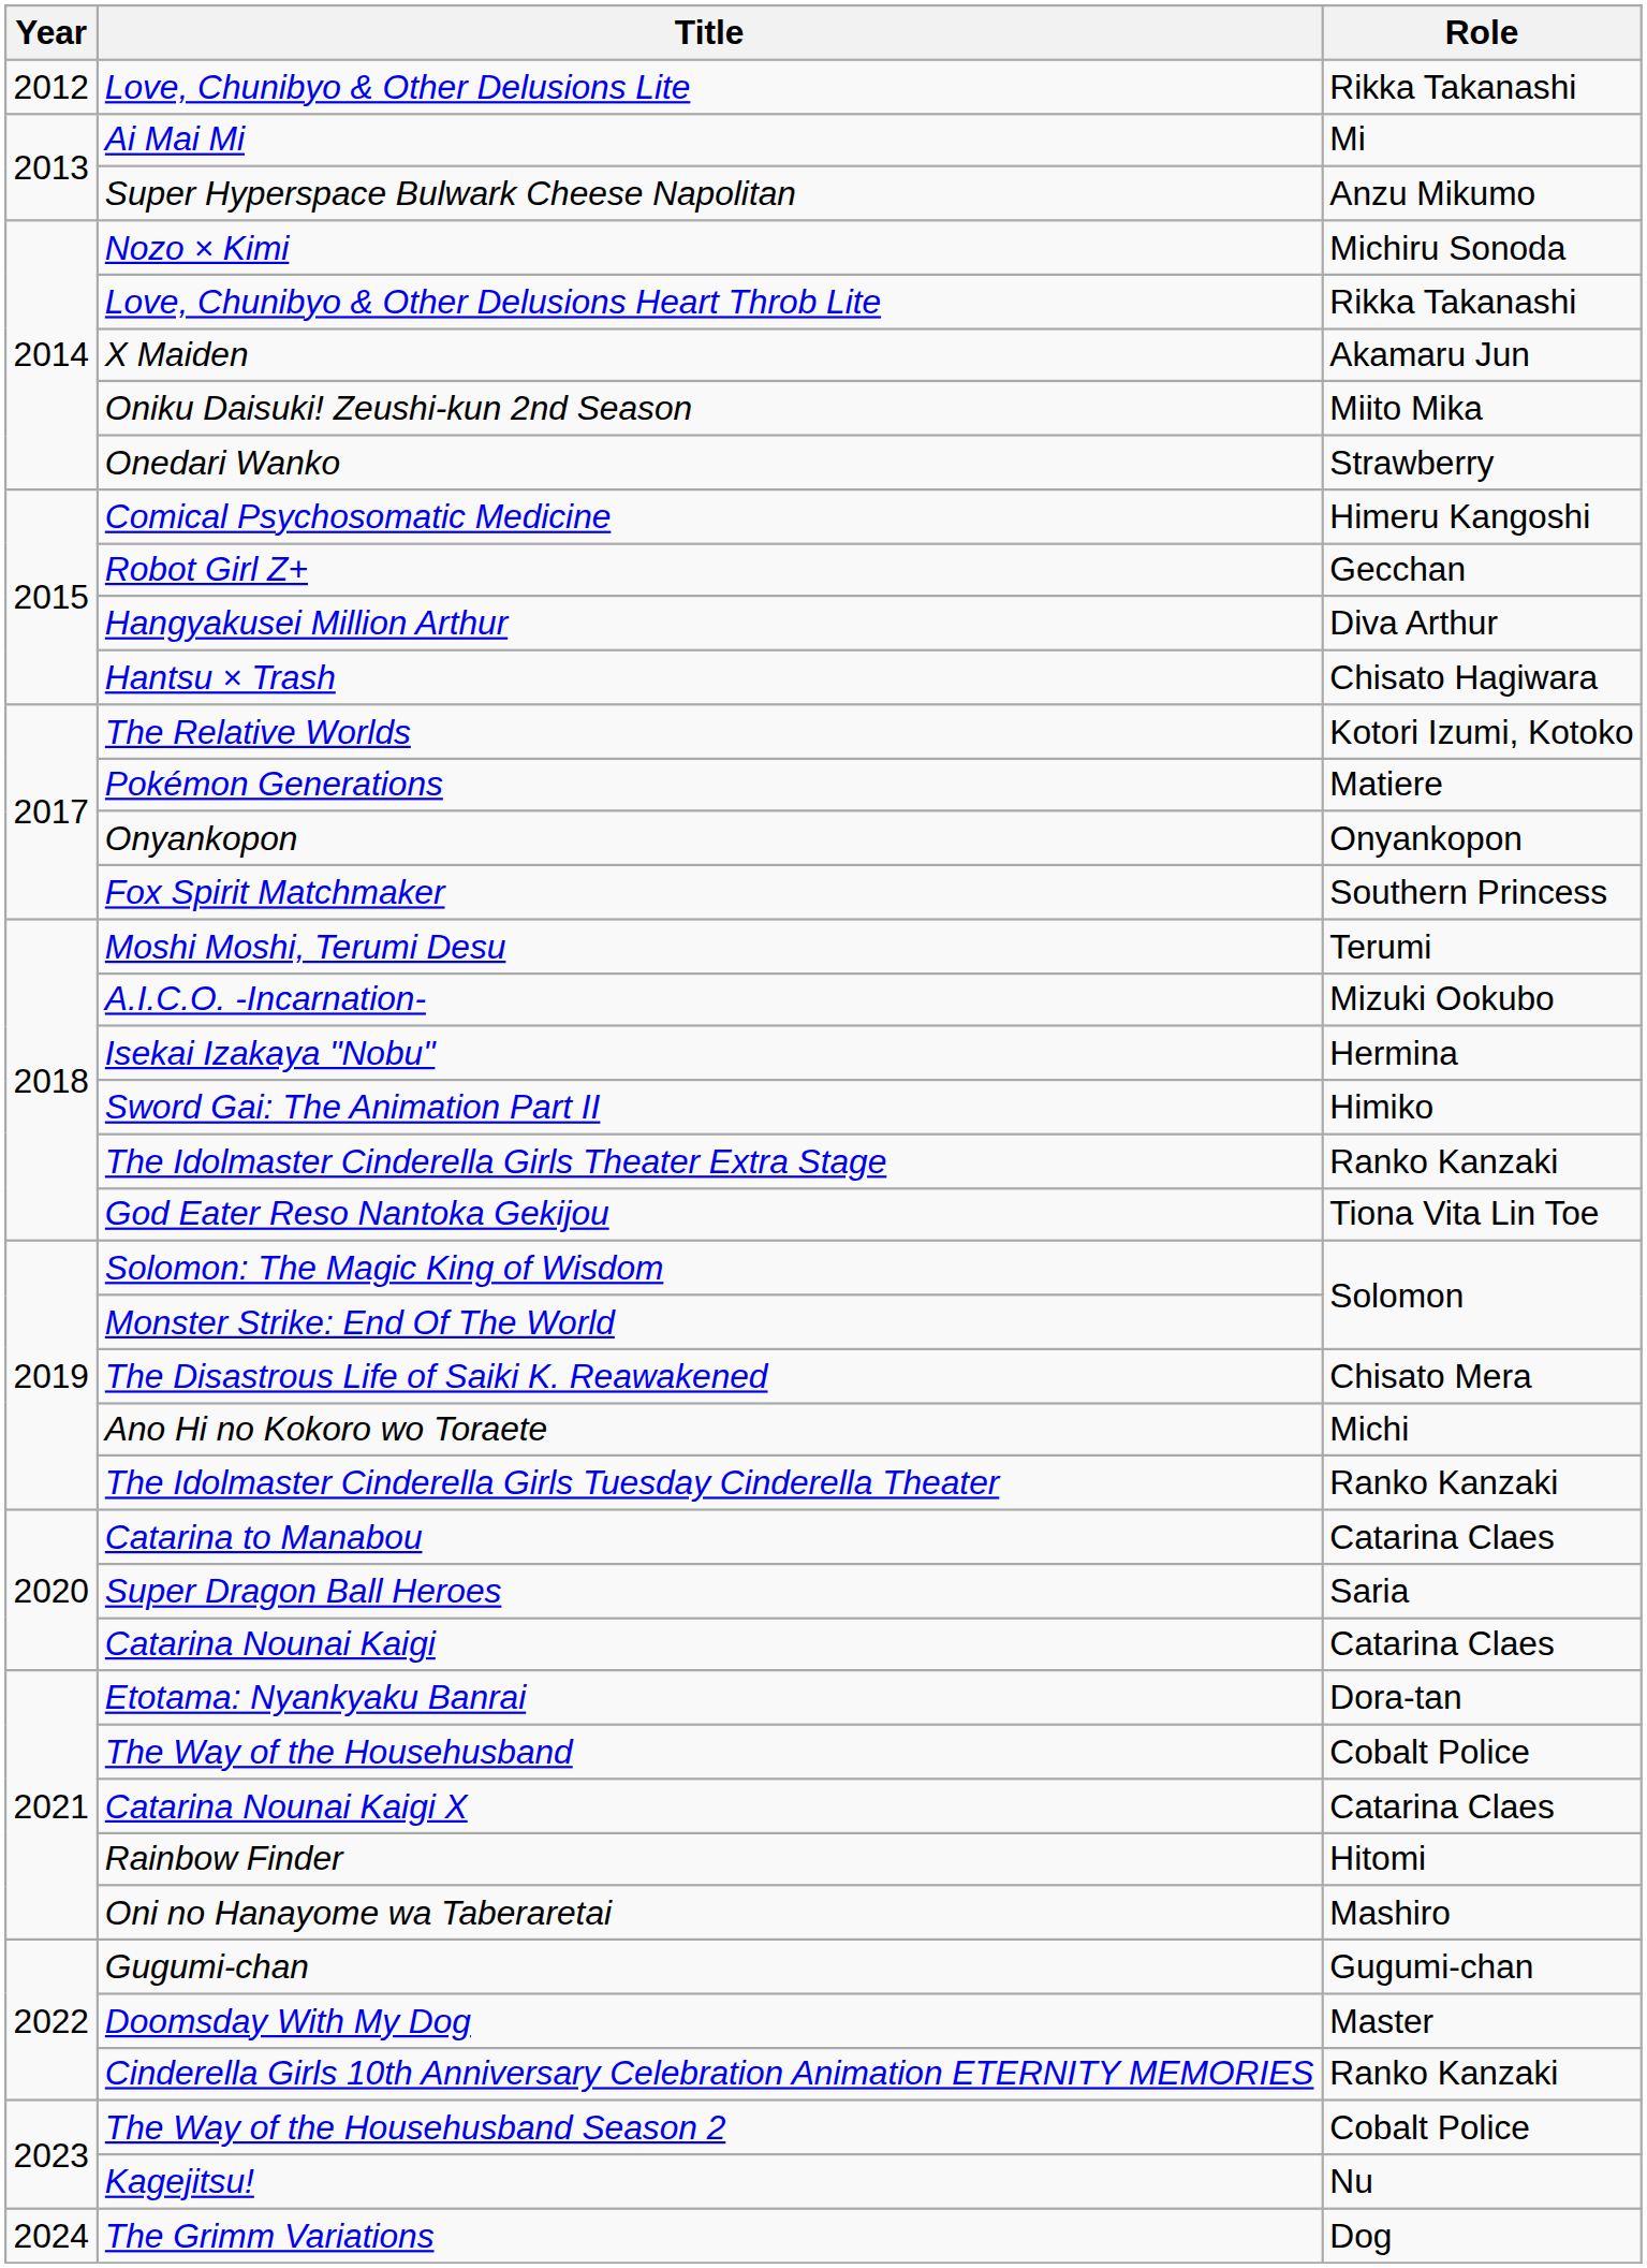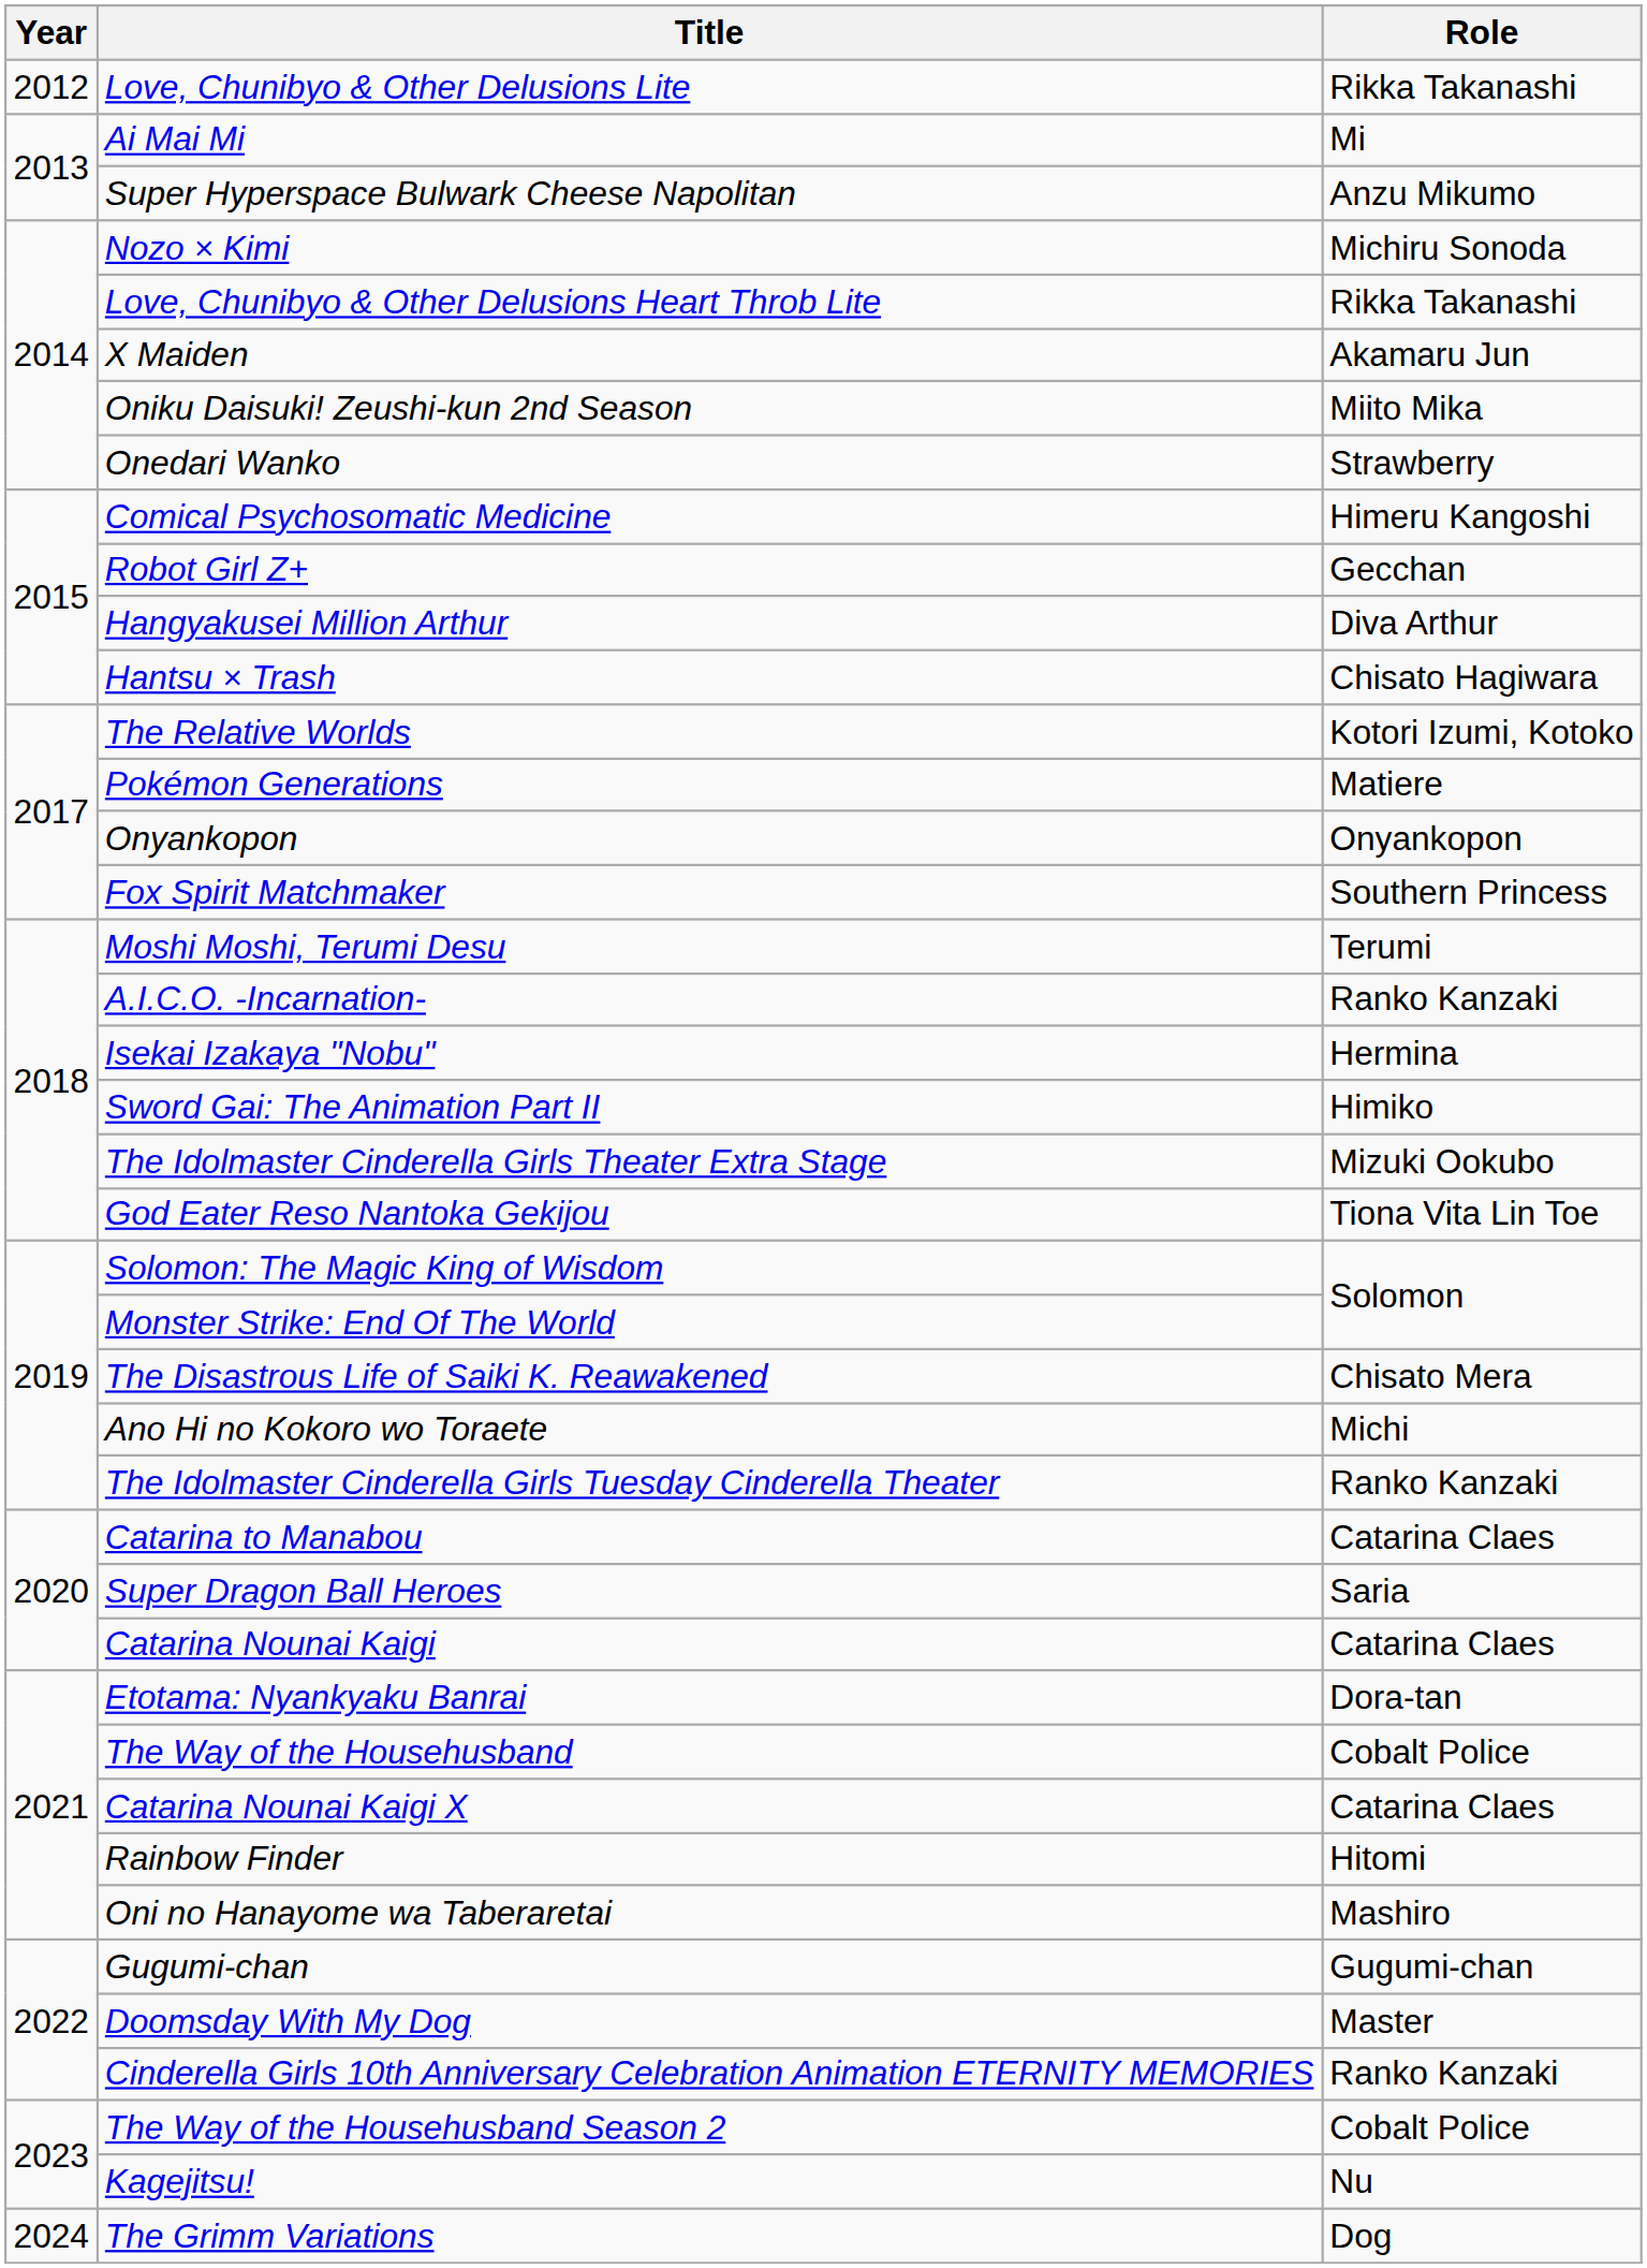A.I.C.O. -Incarnation- | Role: Mizuki Ookubo -> Ranko Kanzaki
The Idolmaster Cinderella Girls Theater Extra Stage | Role: Ranko Kanzaki -> Mizuki Ookubo
